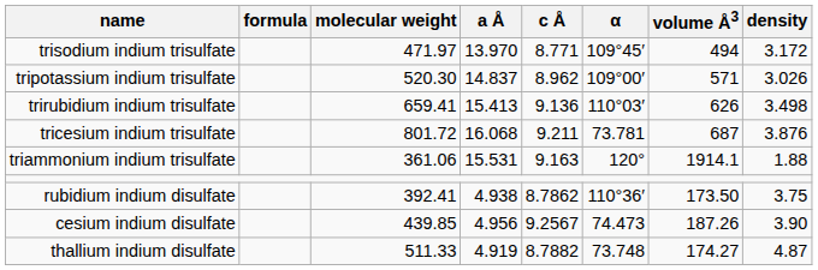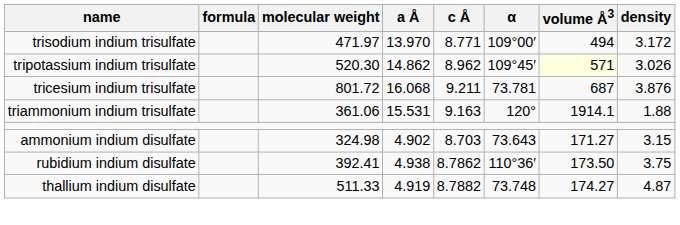trisodium indium trisulfate | α: 109°45′ -> 109°00′
tripotassium indium trisulfate | a Å: 14.837 -> 14.862
tripotassium indium trisulfate | α: 109°00′ -> 109°45′
tripotassium indium trisulfate | volume Å3: no background -> lightyellow background
- row: trirubidium indium trisulfate | 659.41 | 15.413 | 9.136 | 110°03′ | 626 | 3.498
+ row: ammonium indium disulfate | 324.98 | 4.902 | 8.703 | 73.643 | 171.27 | 3.15
- row: cesium indium disulfate | 439.85 | 4.956 | 9.2567 | 74.473 | 187.26 | 3.90
